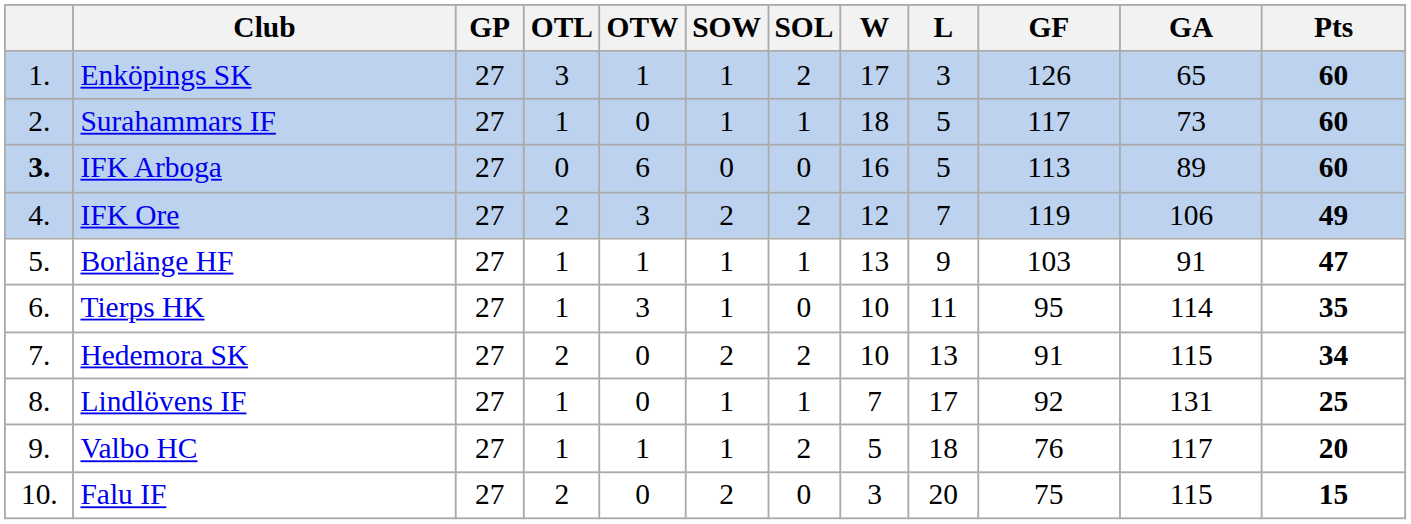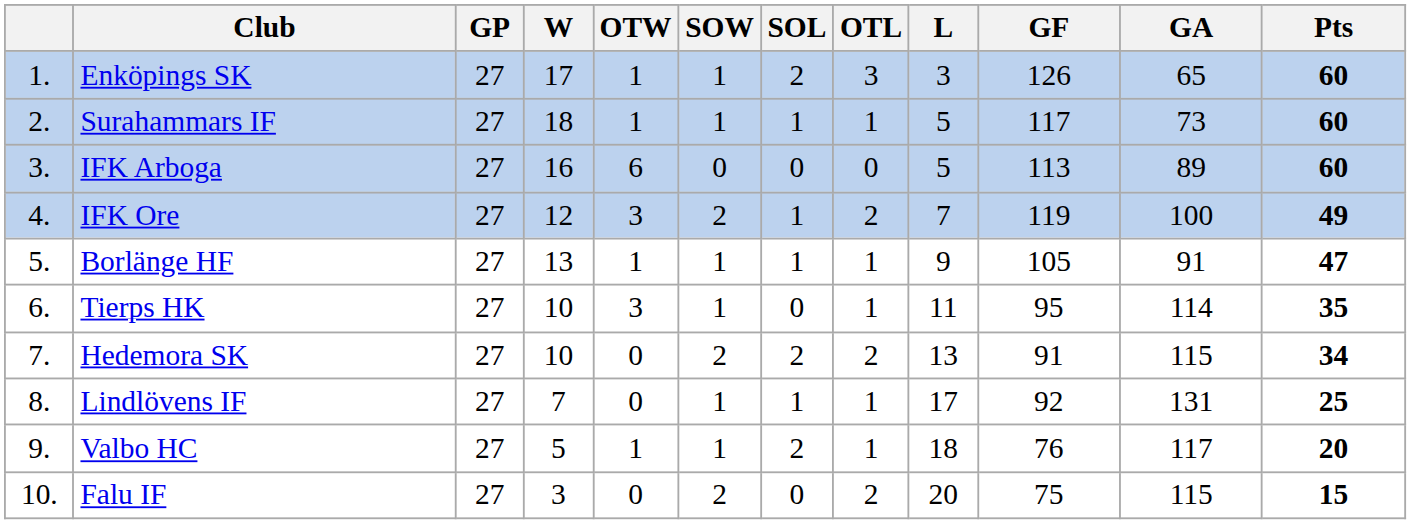columns swapped: W <-> OTL
Surahammars IF | OTW: 0 -> 1
IFK Arboga | column 1: bold -> normal
IFK Ore | SOL: 2 -> 1
IFK Ore | GA: 106 -> 100
Borlänge HF | GF: 103 -> 105
